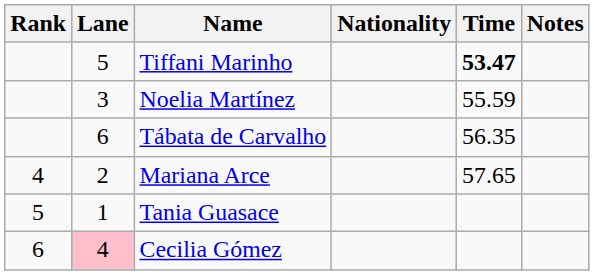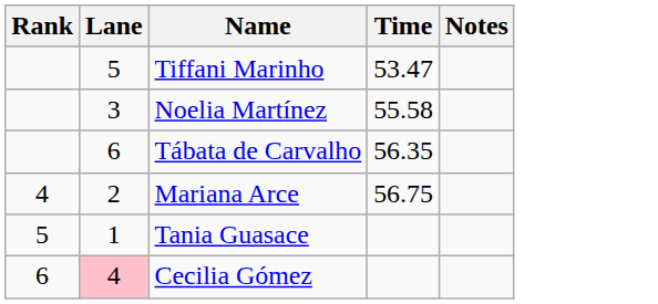- column: Nationality
Tiffani Marinho | Time: bold -> normal
Noelia Martínez | Time: 55.59 -> 55.58
Mariana Arce | Time: 57.65 -> 56.75
